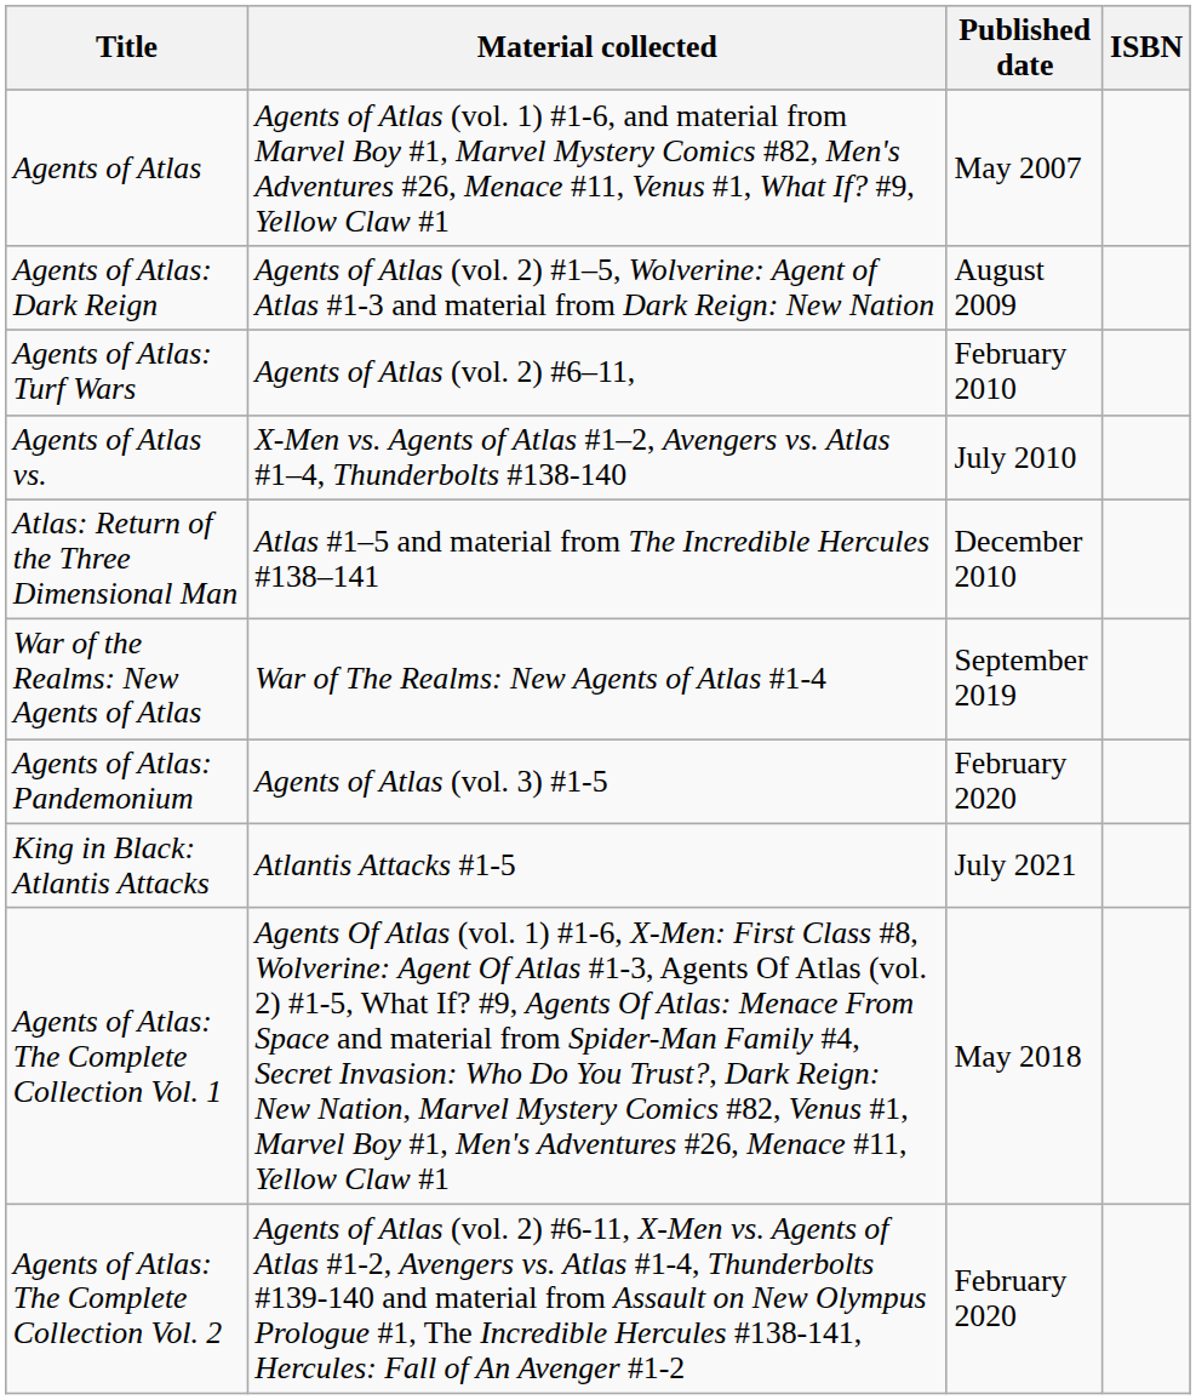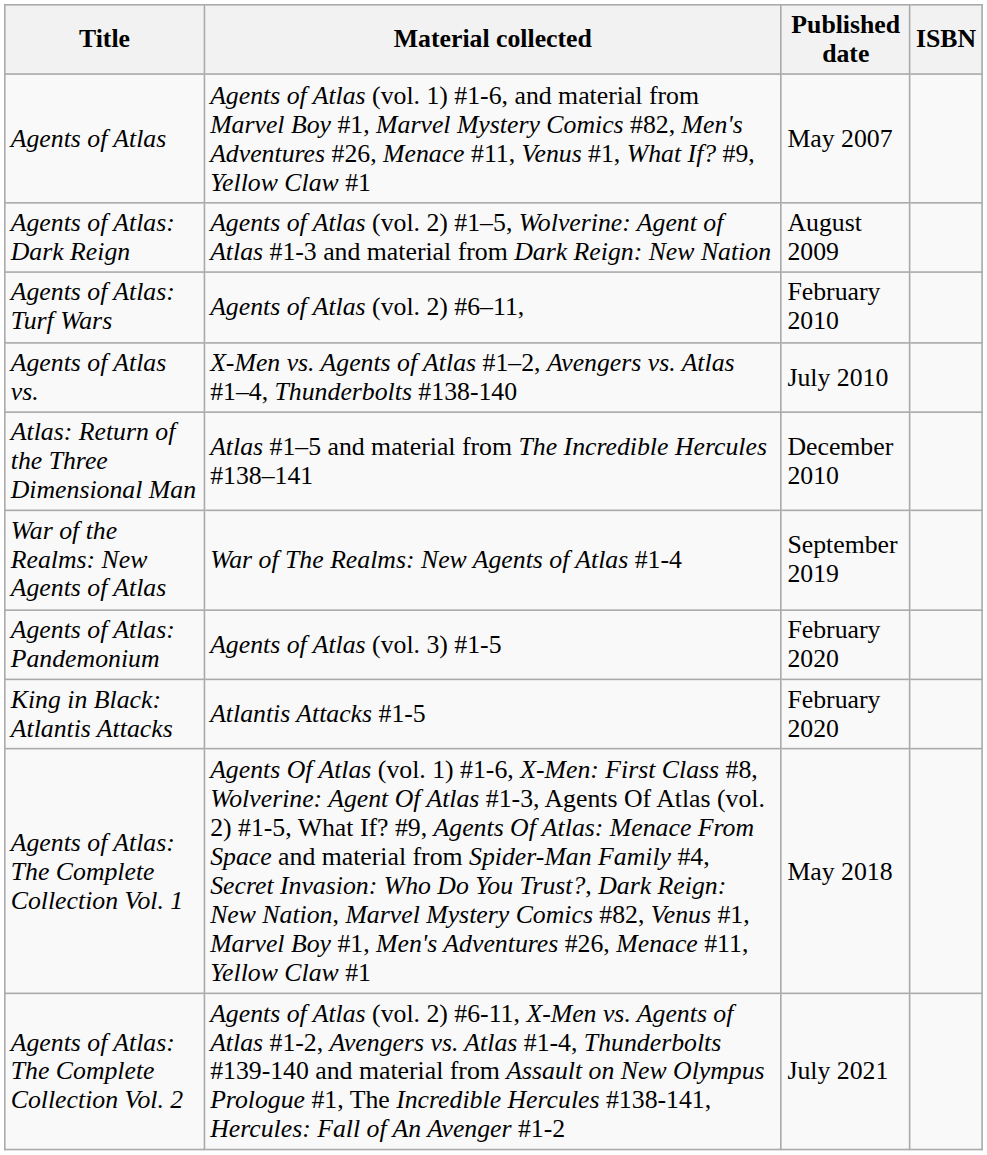King in Black: Atlantis Attacks | Published date: July 2021 -> February 2020
Agents of Atlas: The Complete Collection Vol. 2 | Published date: February 2020 -> July 2021
